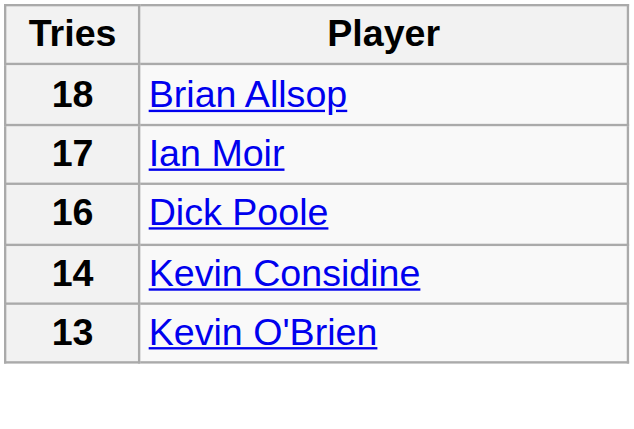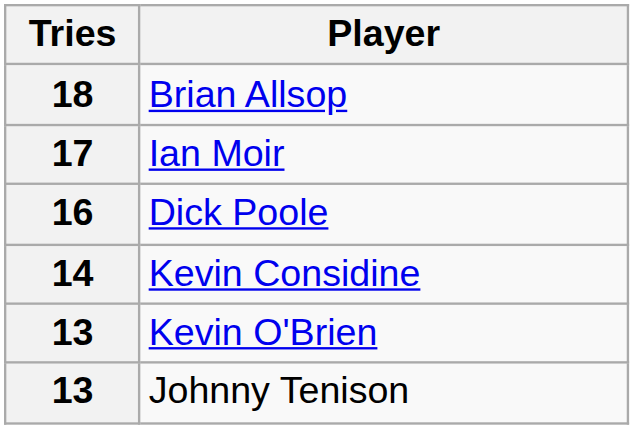+ row: 13 | Johnny Tenison
